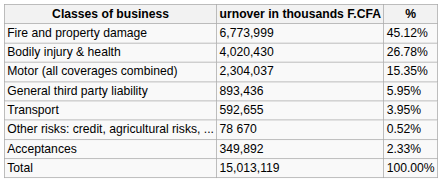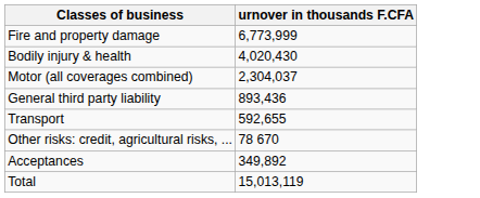- column: % | 45.12% | 26.78% | 15.35% | 5.95% | 3.95% | 0.52% | 2.33% | 100.00%
